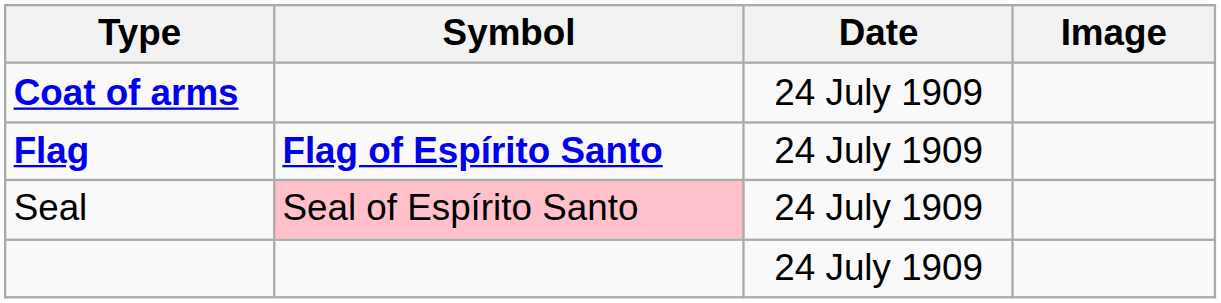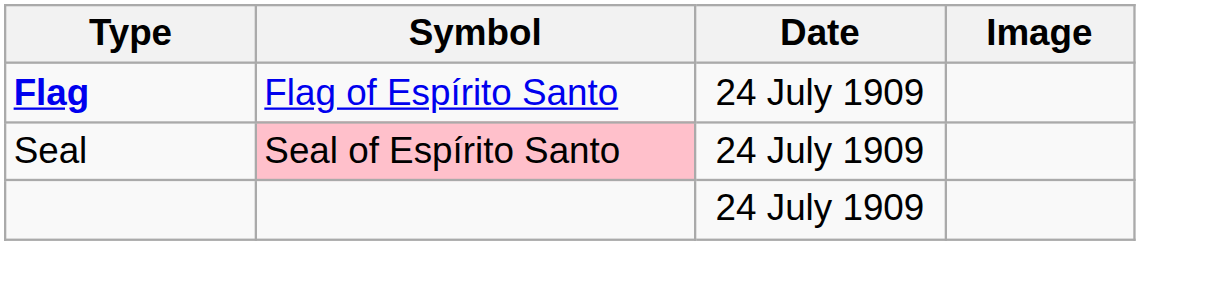- row: Coat of arms | 24 July 1909
Flag | Symbol: bold -> normal
